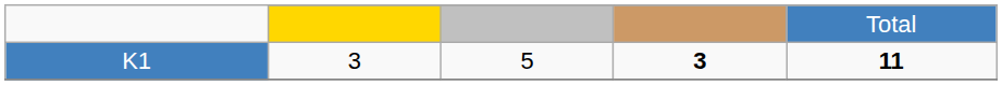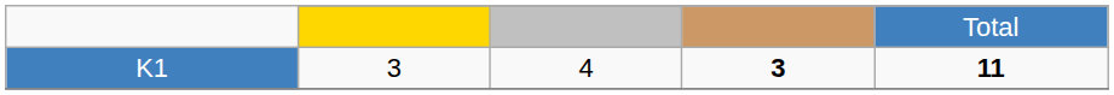K1 | column 3: 5 -> 4
